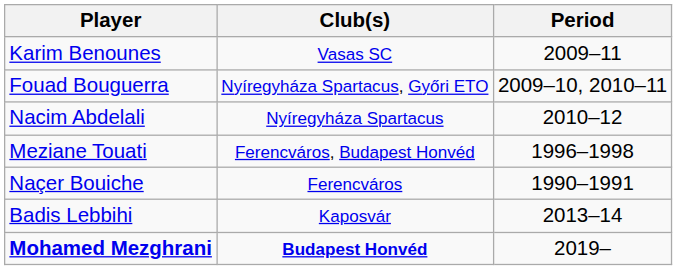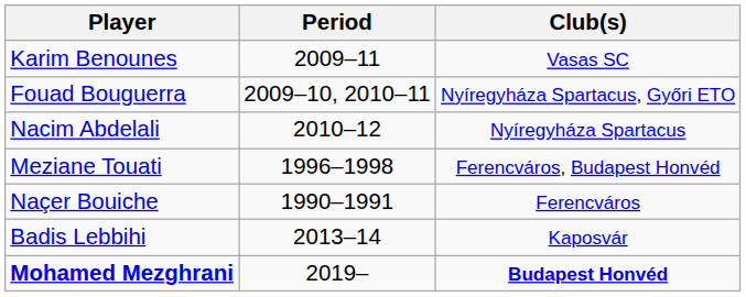columns swapped: Club(s) <-> Period
